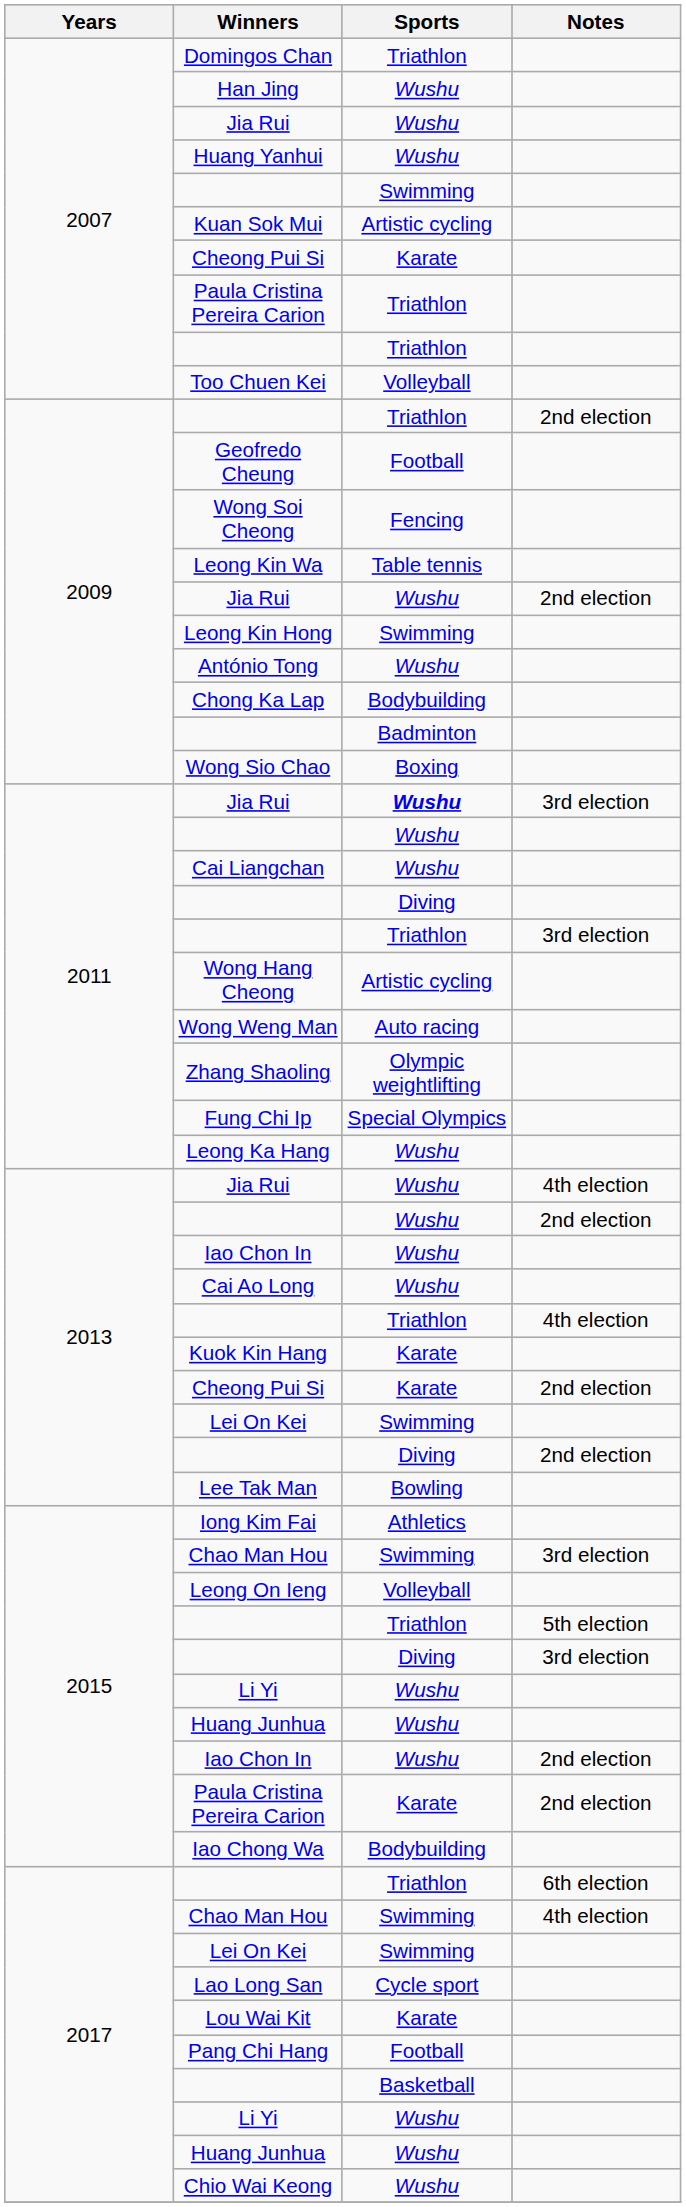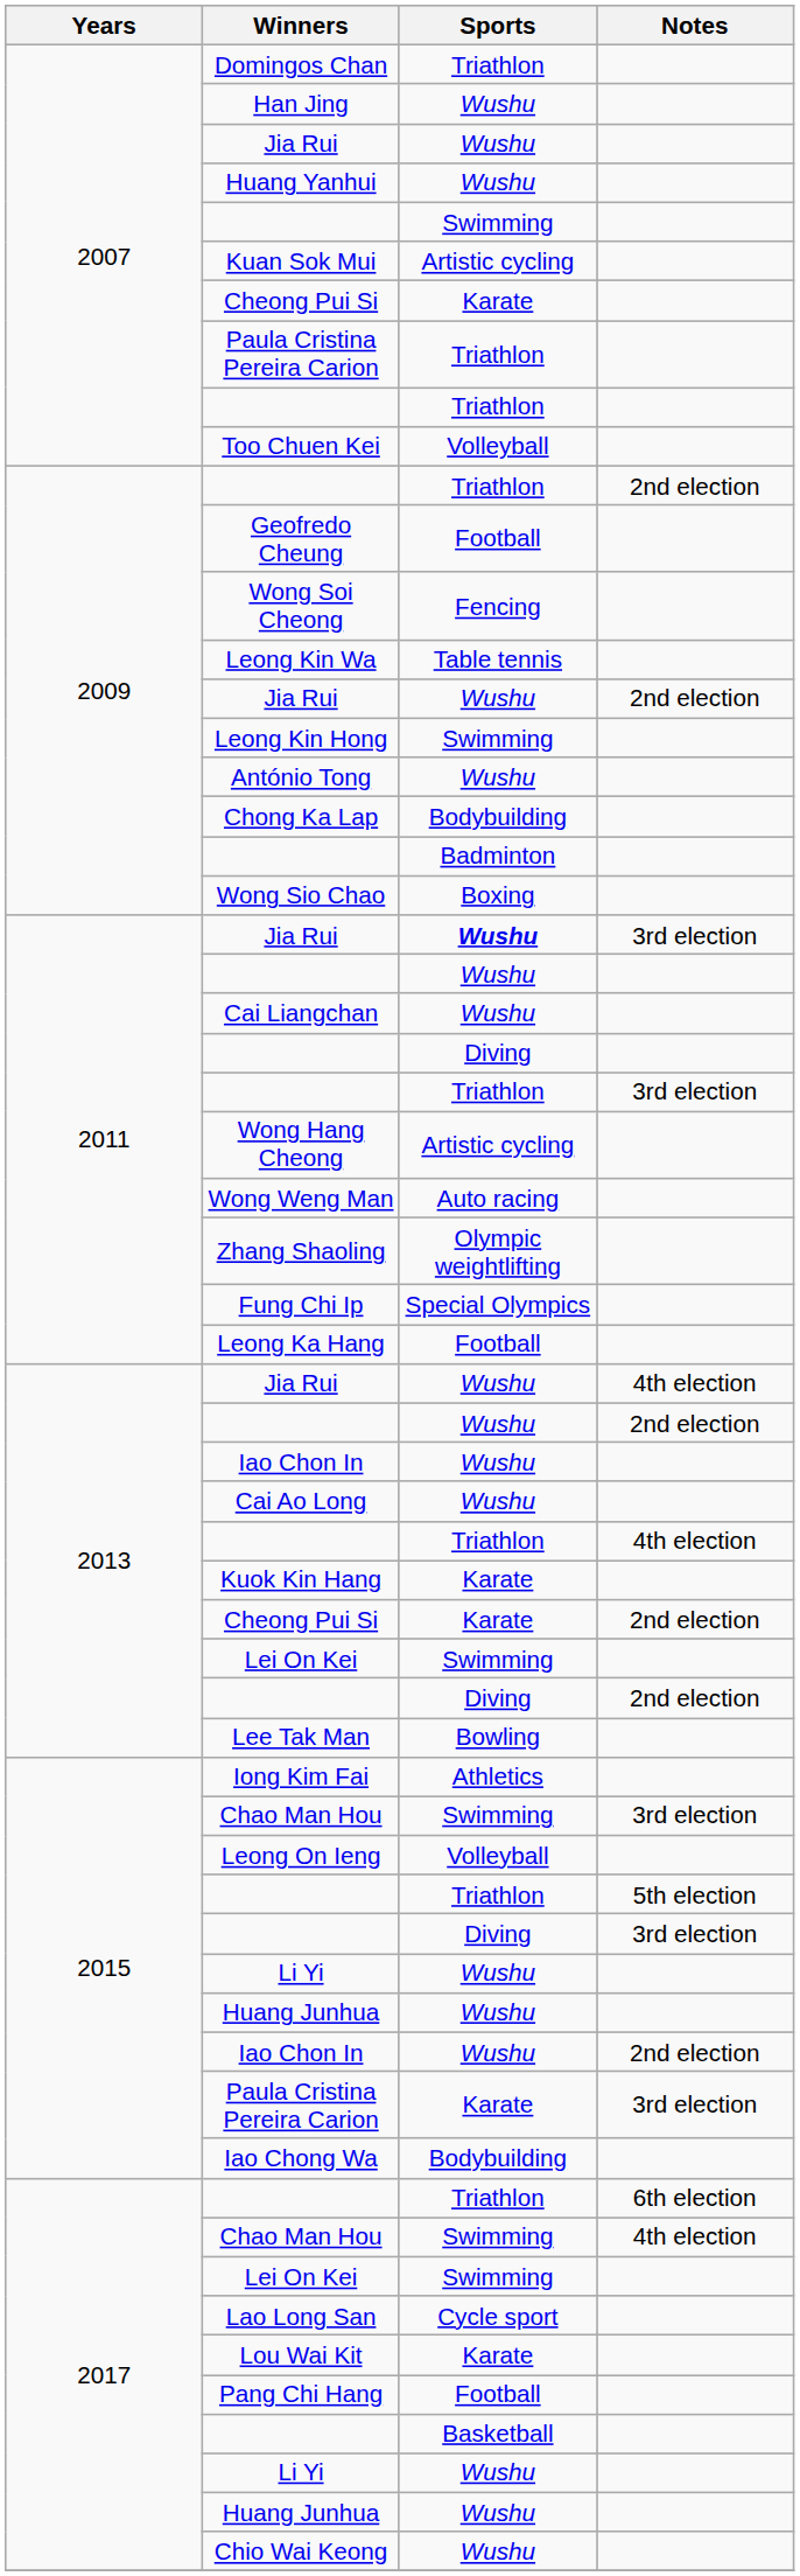Leong Ka Hang | Sports: Wushu -> Football
2015 / Paula Cristina Pereira Carion | Notes: 2nd election -> 3rd election
